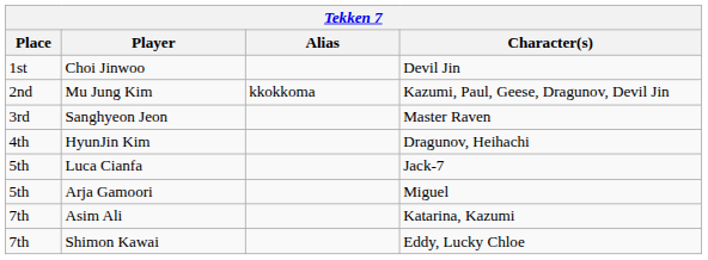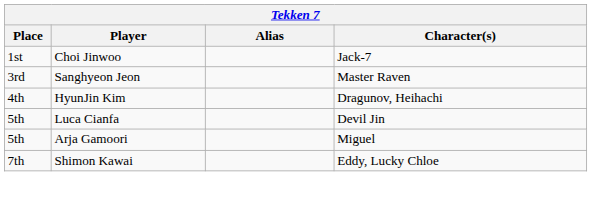Choi Jinwoo | Character(s): Devil Jin -> Jack-7
- row: 2nd | Mu Jung Kim | kkokkoma | Kazumi, Paul, Geese, Dragunov, Devil Jin
Luca Cianfa | Character(s): Jack-7 -> Devil Jin
- row: 7th | Asim Ali | Katarina, Kazumi
